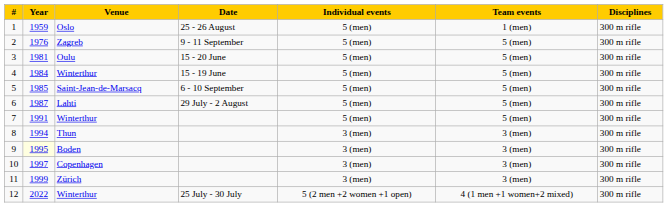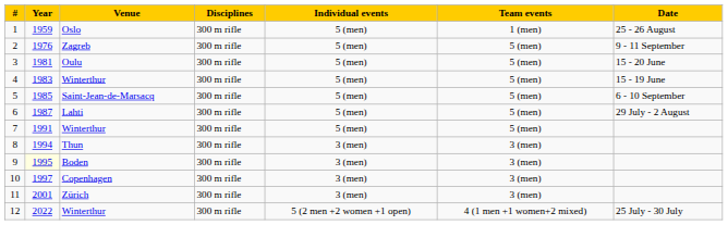columns swapped: Disciplines <-> Date
4 | Year: 1984 -> 1983
11 | Year: 1999 -> 2001
